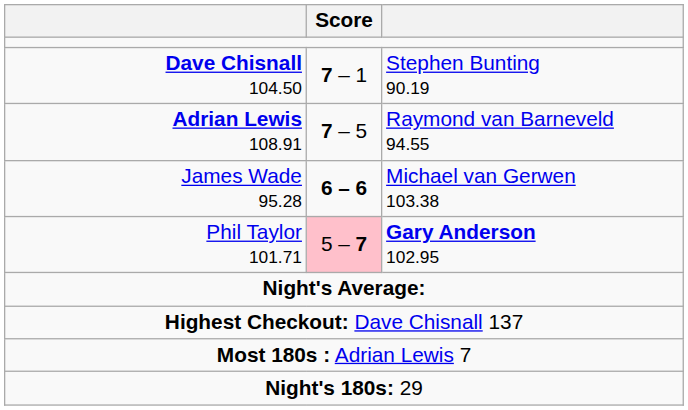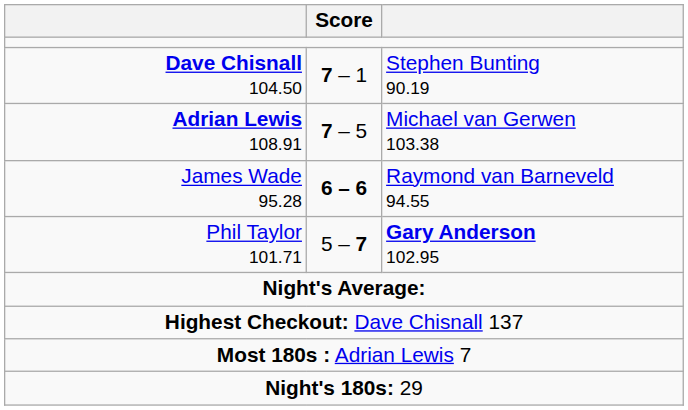Adrian Lewis 108.91 | column 3: Raymond van Barneveld 94.55 -> Michael van Gerwen 103.38
James Wade 95.28 | column 3: Michael van Gerwen 103.38 -> Raymond van Barneveld 94.55
Phil Taylor 101.71 | Score: pink background -> no background
